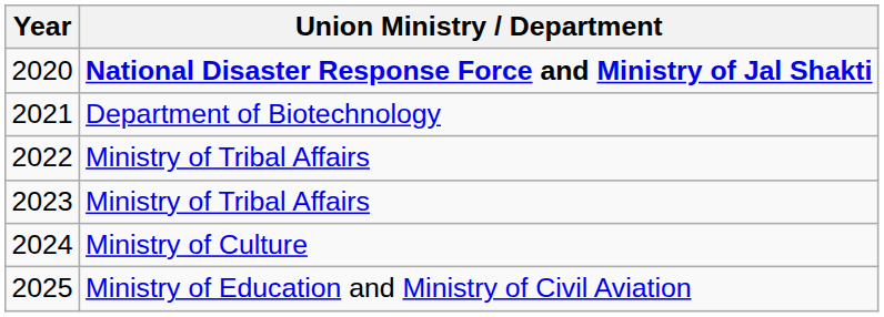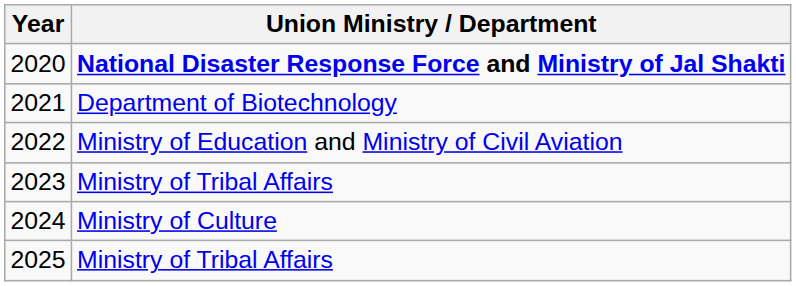2022 | Union Ministry / Department: Ministry of Tribal Affairs -> Ministry of Education and Ministry of Civil Aviation
2025 | Union Ministry / Department: Ministry of Education and Ministry of Civil Aviation -> Ministry of Tribal Affairs
